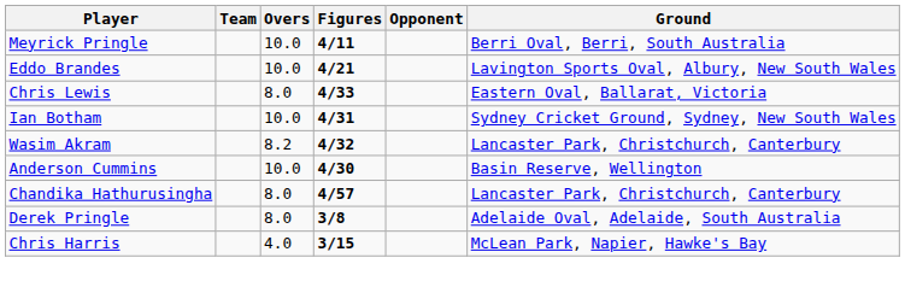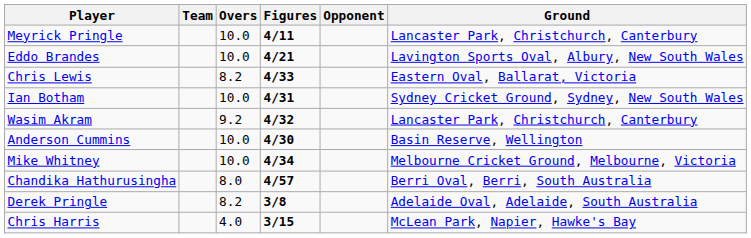Meyrick Pringle | Ground: Berri Oval, Berri, South Australia -> Lancaster Park, Christchurch, Canterbury
Chris Lewis | Overs: 8.0 -> 8.2
Wasim Akram | Overs: 8.2 -> 9.2
+ row: Mike Whitney | 10.0 | 4/34 | Melbourne Cricket Ground, Melbourne, Victoria
Chandika Hathurusingha | Ground: Lancaster Park, Christchurch, Canterbury -> Berri Oval, Berri, South Australia
Derek Pringle | Overs: 8.0 -> 8.2
